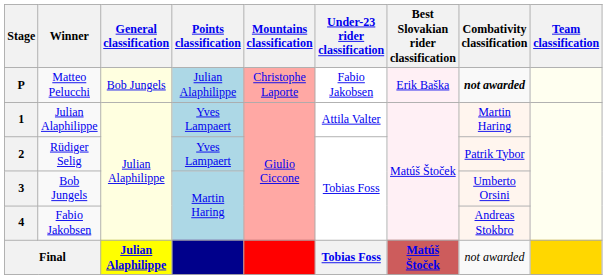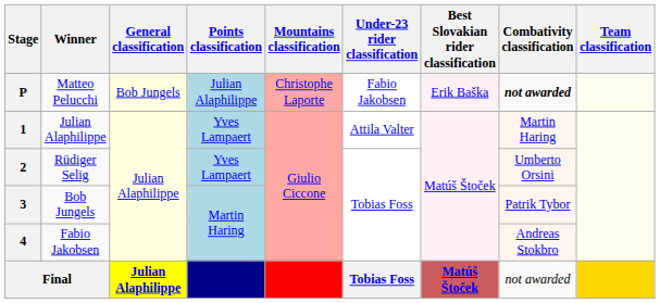2 | Combativity classification: Patrik Tybor -> Umberto Orsini
3 | Combativity classification: Umberto Orsini -> Patrik Tybor
